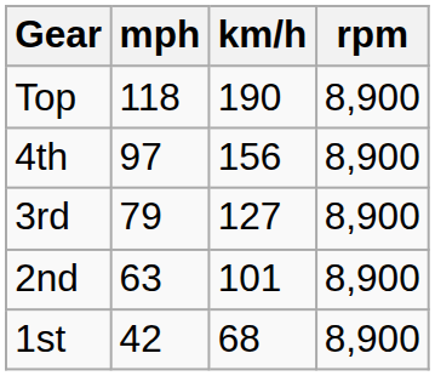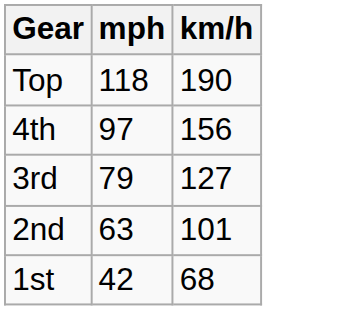- column: rpm | 8,900 | 8,900 | 8,900 | 8,900 | 8,900
